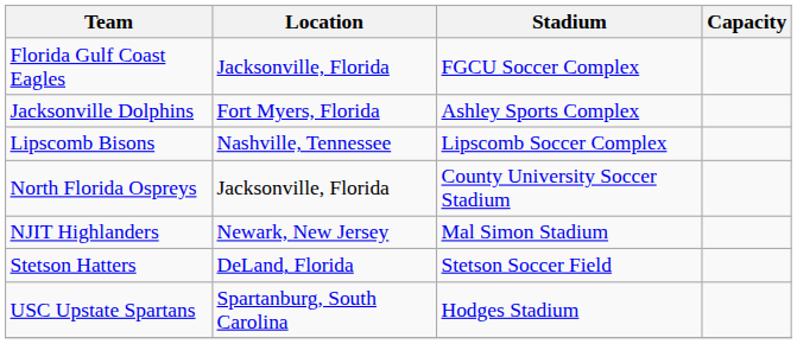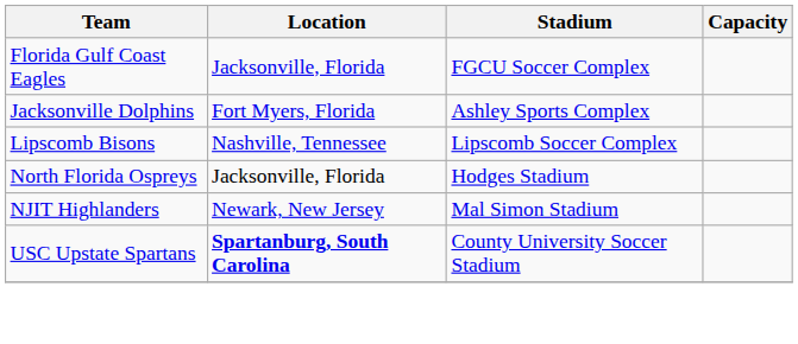North Florida Ospreys | Stadium: County University Soccer Stadium -> Hodges Stadium
- row: Stetson Hatters | DeLand, Florida | Stetson Soccer Field
USC Upstate Spartans | Location: normal -> bold
USC Upstate Spartans | Stadium: Hodges Stadium -> County University Soccer Stadium
